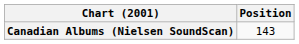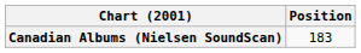Canadian Albums (Nielsen SoundScan) | Position: 143 -> 183
